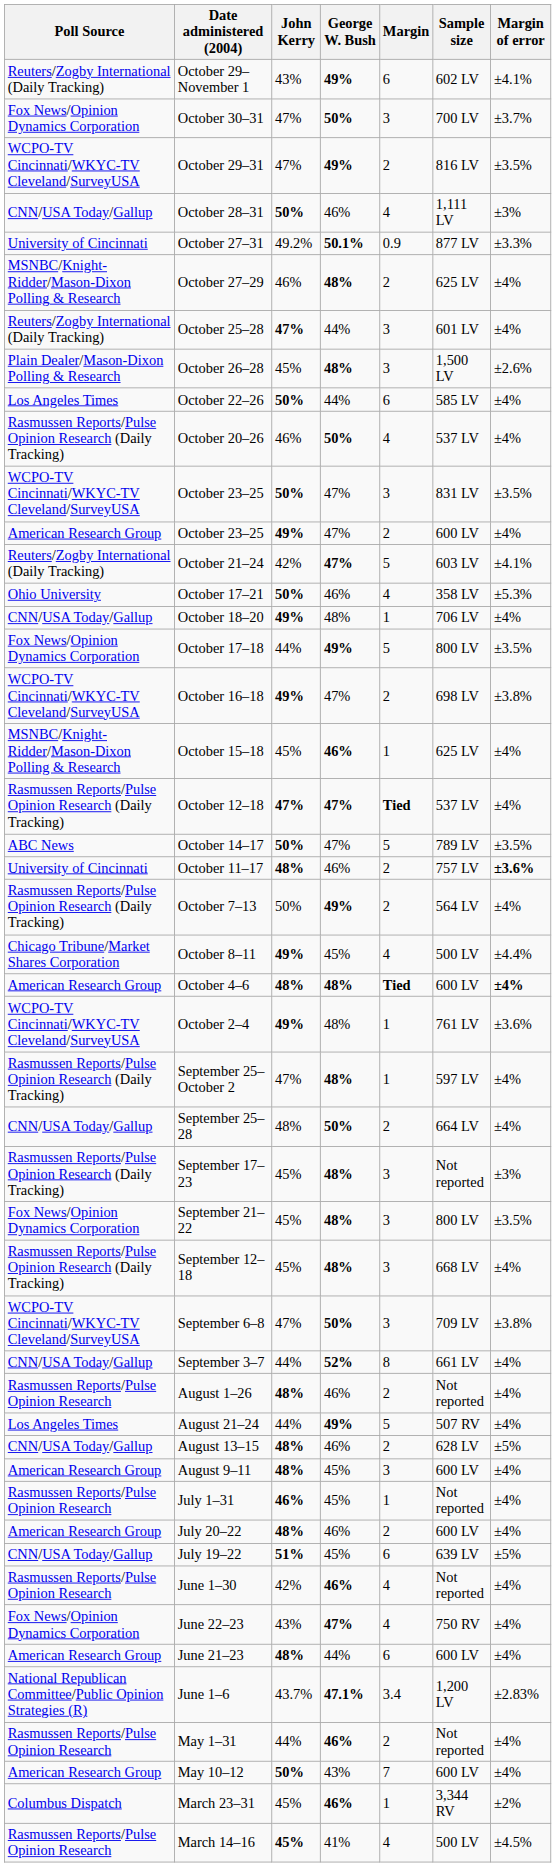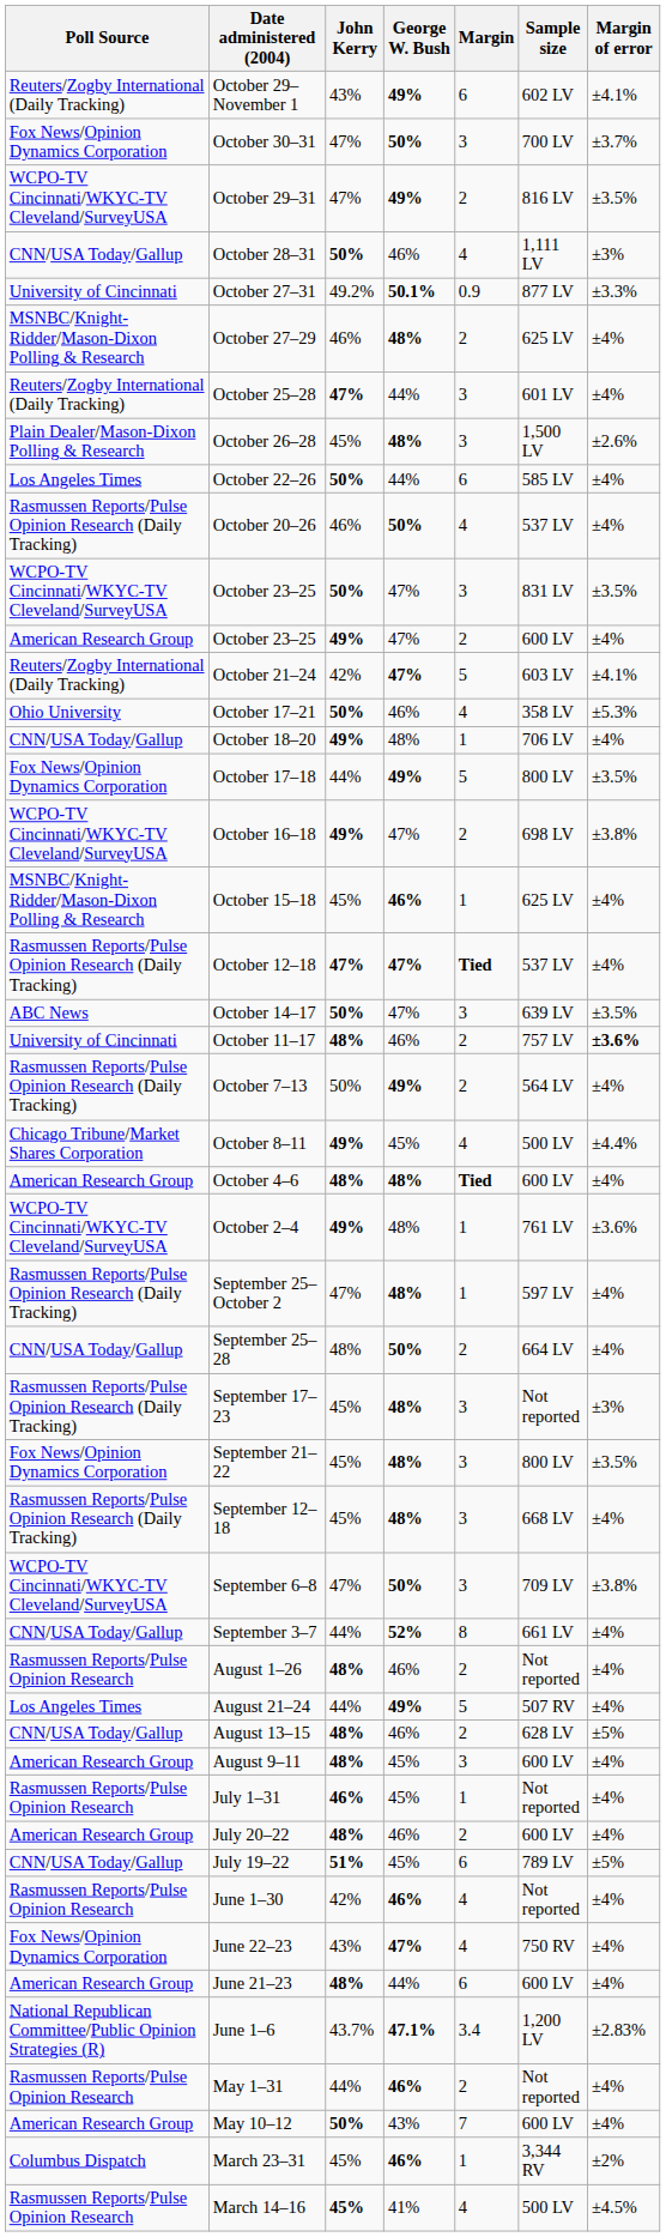October 14–17 | Margin: 5 -> 3
October 14–17 | Sample size: 789 LV -> 639 LV
October 4–6 | Margin of error: bold -> normal
July 19–22 | Sample size: 639 LV -> 789 LV
